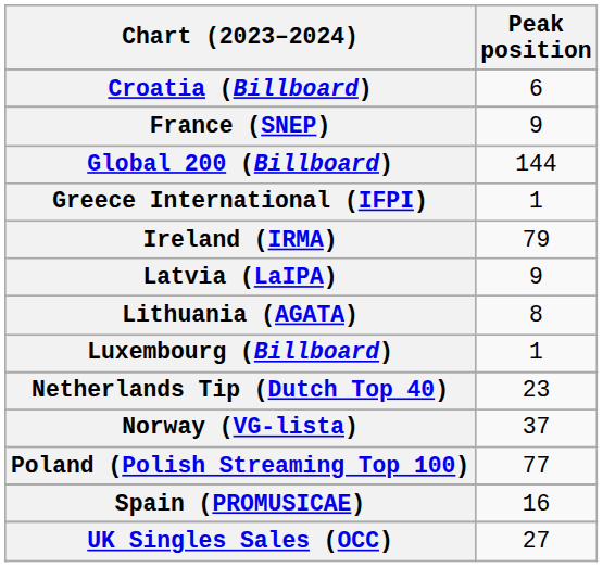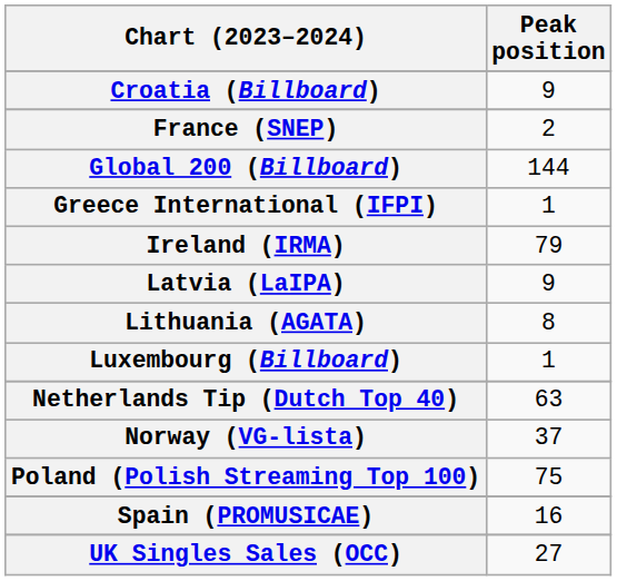Croatia (Billboard) | Peak position: 6 -> 9
France (SNEP) | Peak position: 9 -> 2
Netherlands Tip (Dutch Top 40) | Peak position: 23 -> 63
Poland (Polish Streaming Top 100) | Peak position: 77 -> 75
